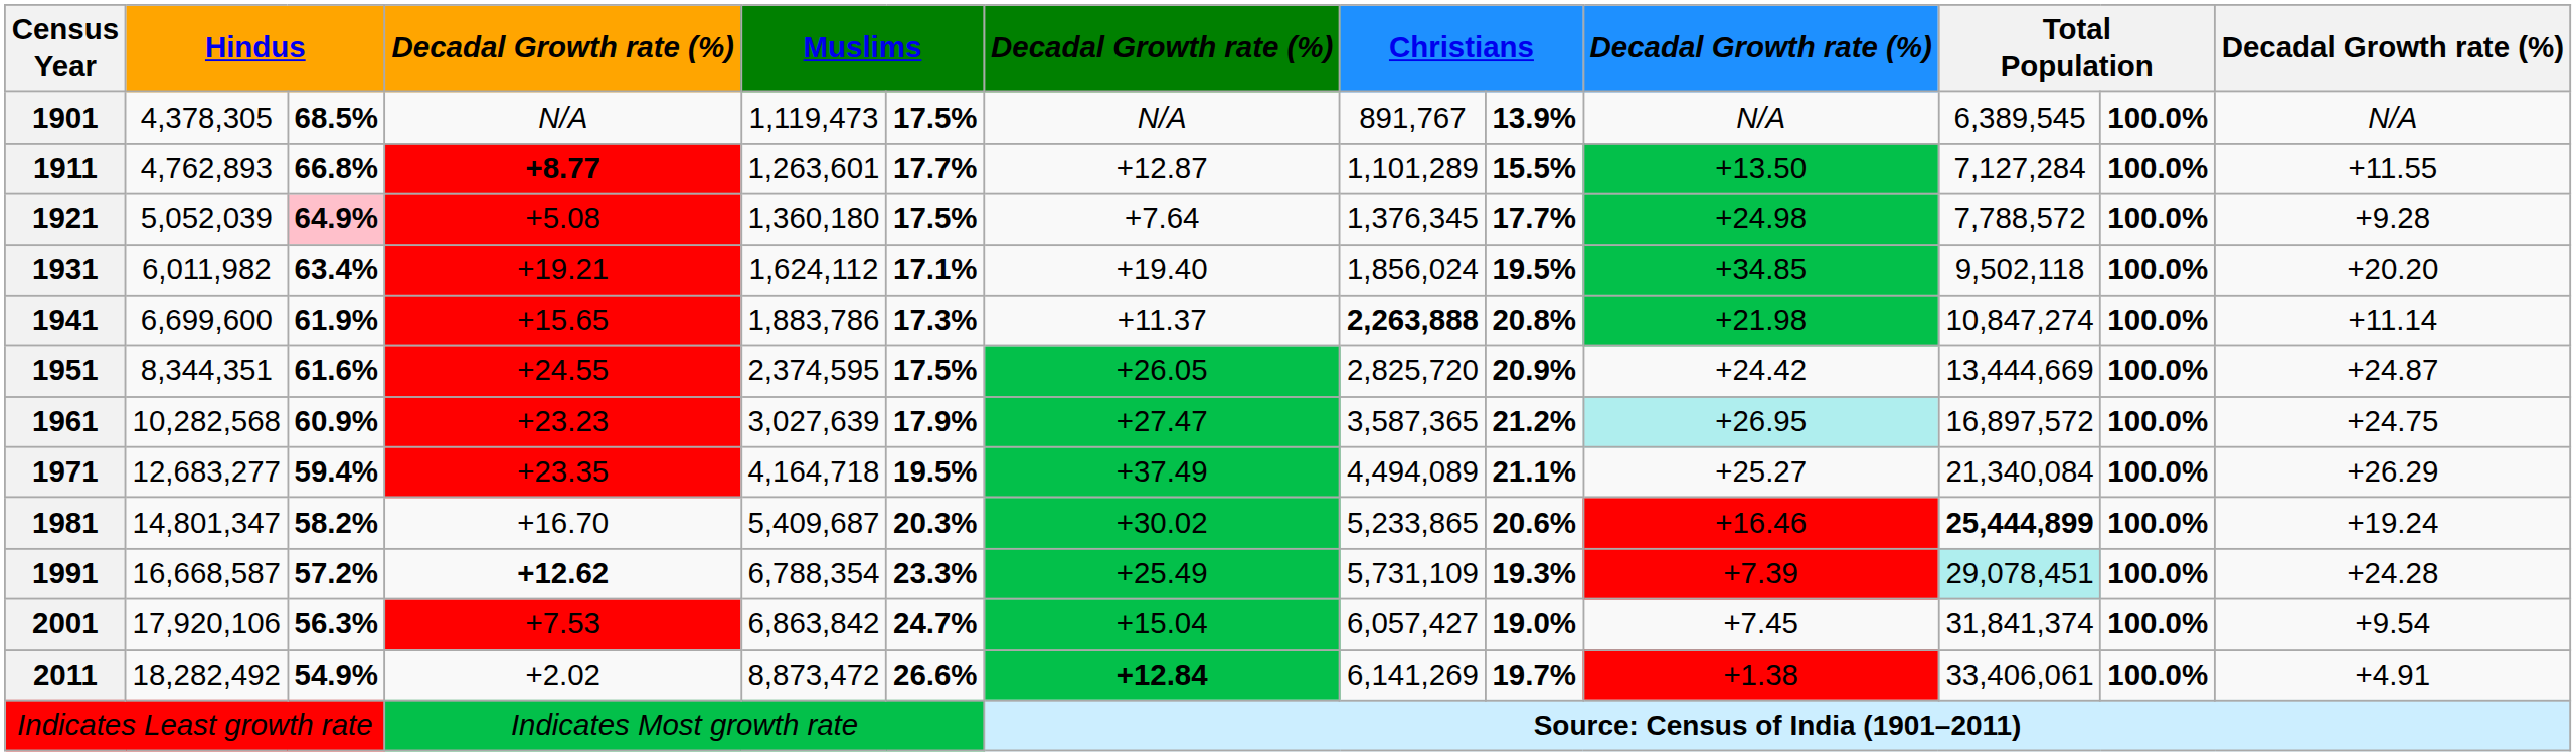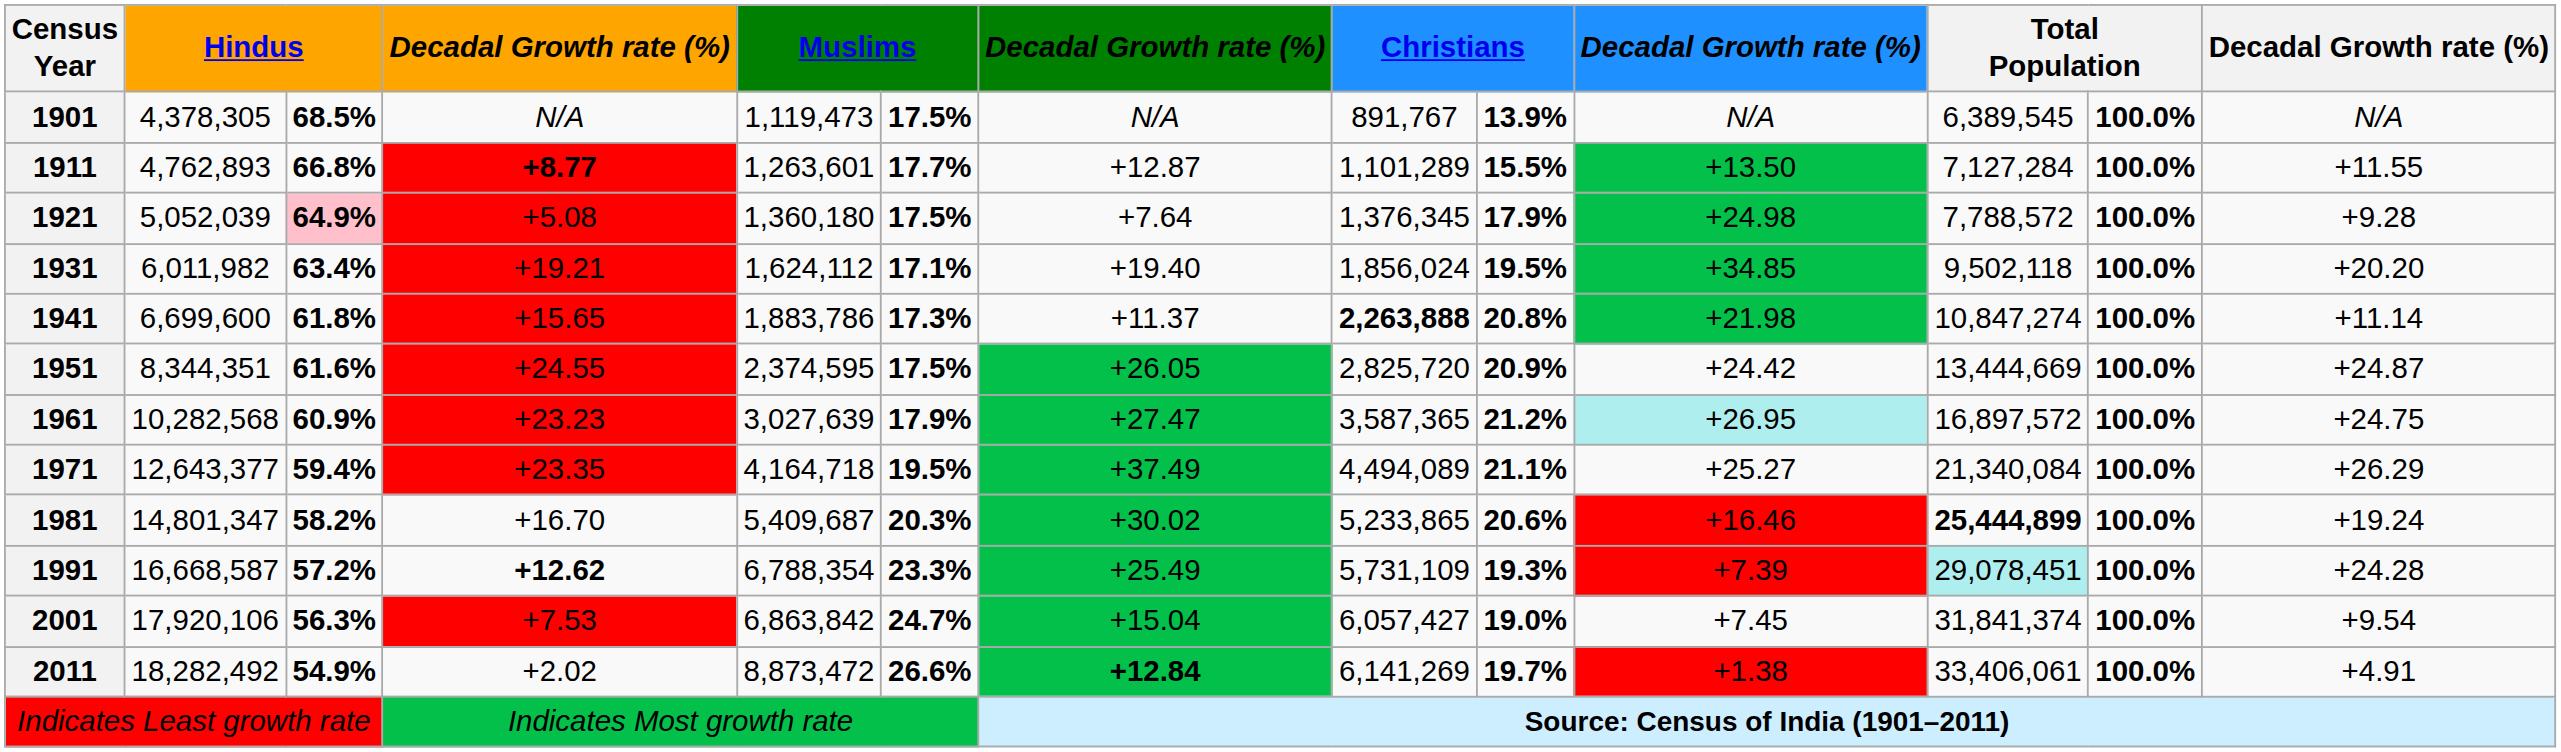1921 | column 9: 17.7% -> 17.9%
1941 | column 3: 61.9% -> 61.8%
1971 | column 2: 12,683,277 -> 12,643,377
